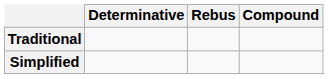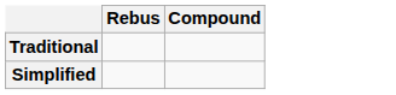- column: Determinative
